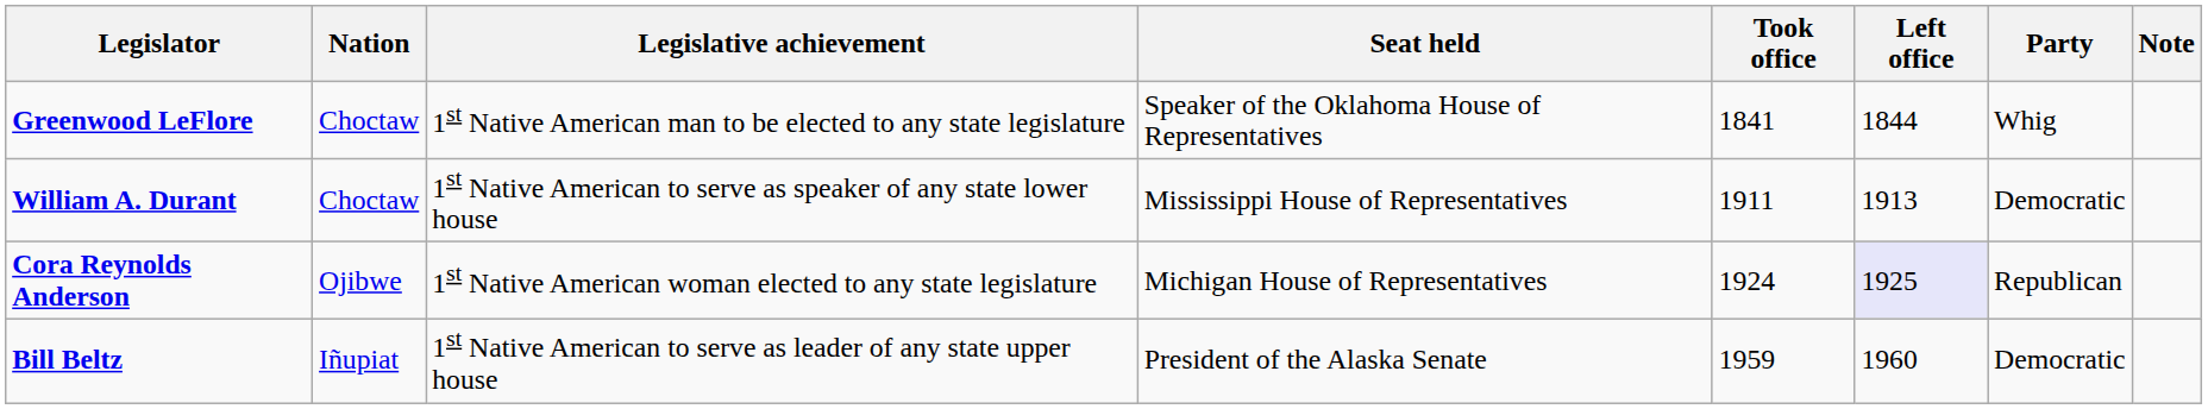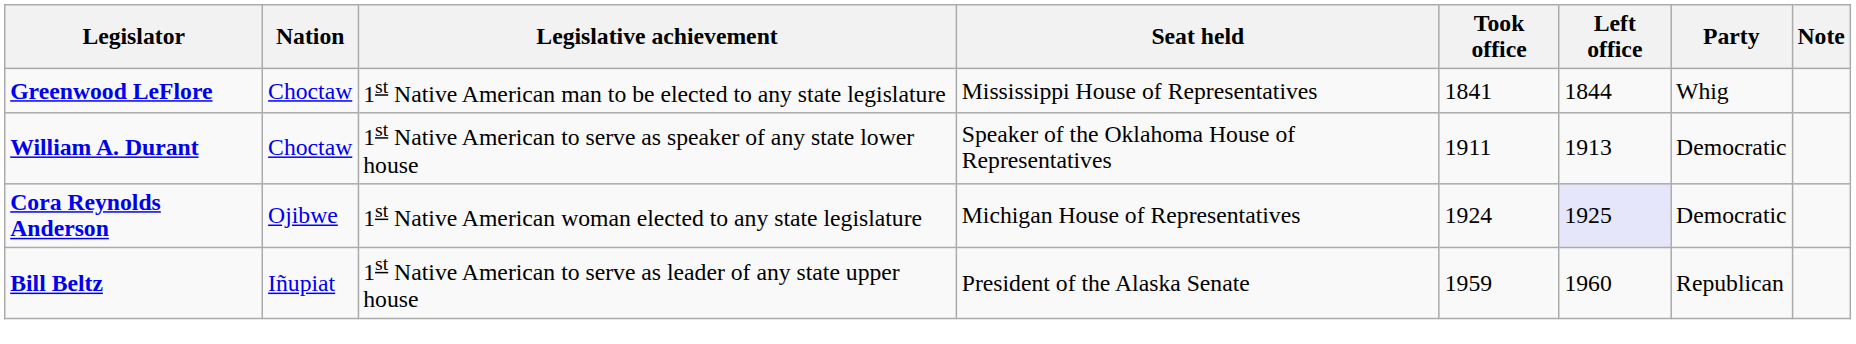Greenwood LeFlore | Seat held: Speaker of the Oklahoma House of Representatives -> Mississippi House of Representatives
William A. Durant | Seat held: Mississippi House of Representatives -> Speaker of the Oklahoma House of Representatives
Cora Reynolds Anderson | Party: Republican -> Democratic
Bill Beltz | Party: Democratic -> Republican
